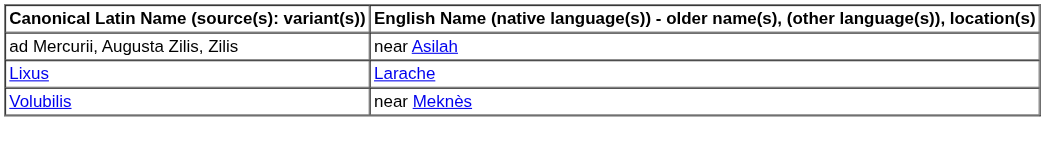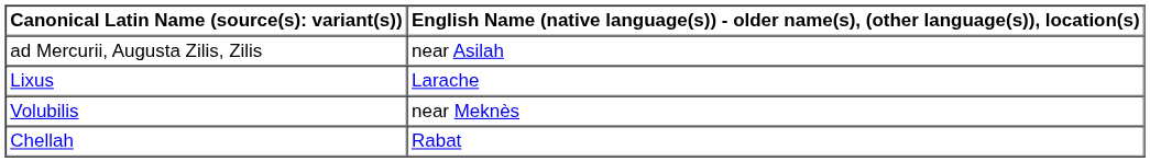+ row: Chellah | Rabat
